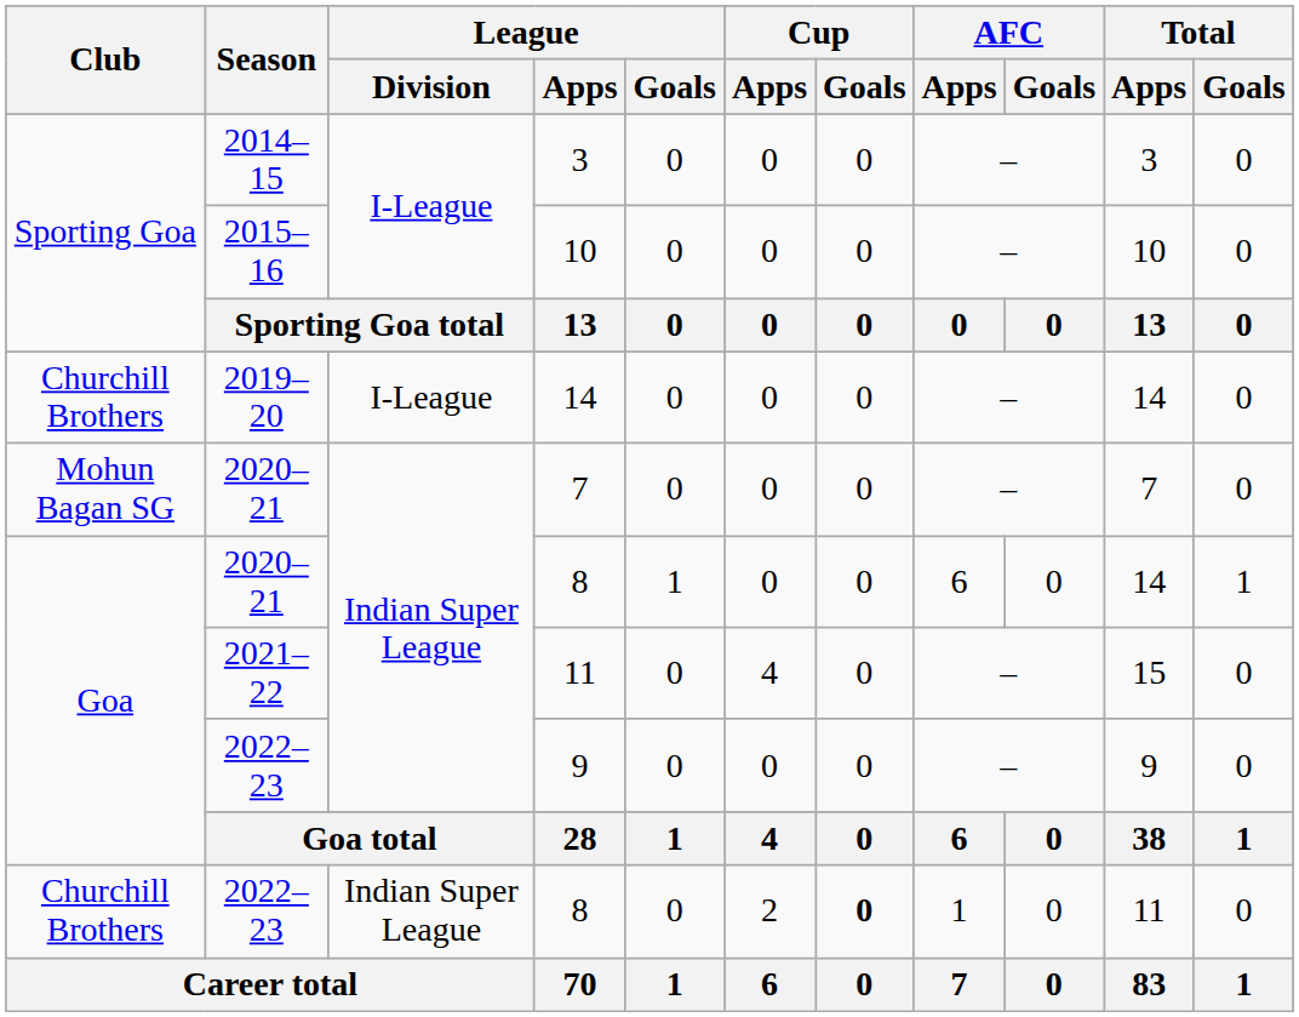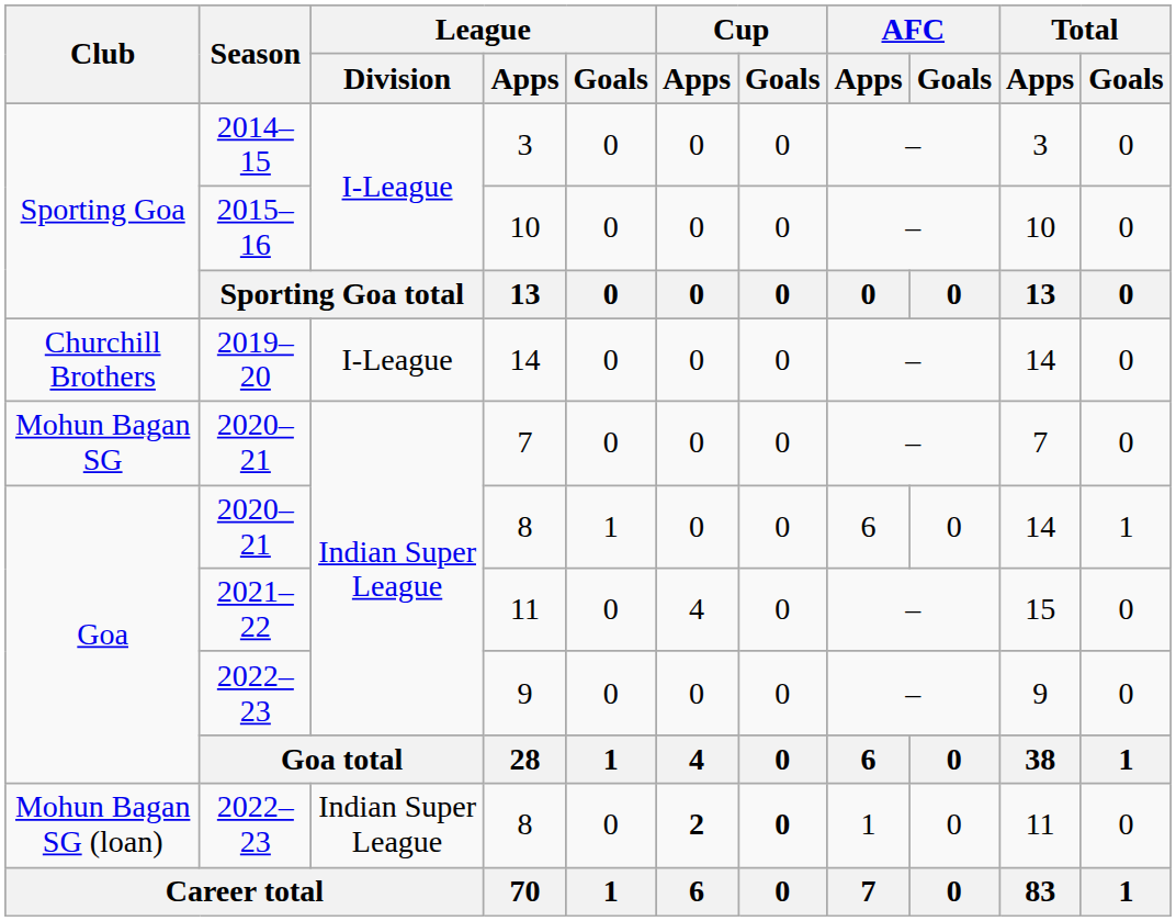2022–23 / 8 | Club: Churchill Brothers -> Mohun Bagan SG (loan)
2022–23 / 8 | Cup / Apps: normal -> bold
